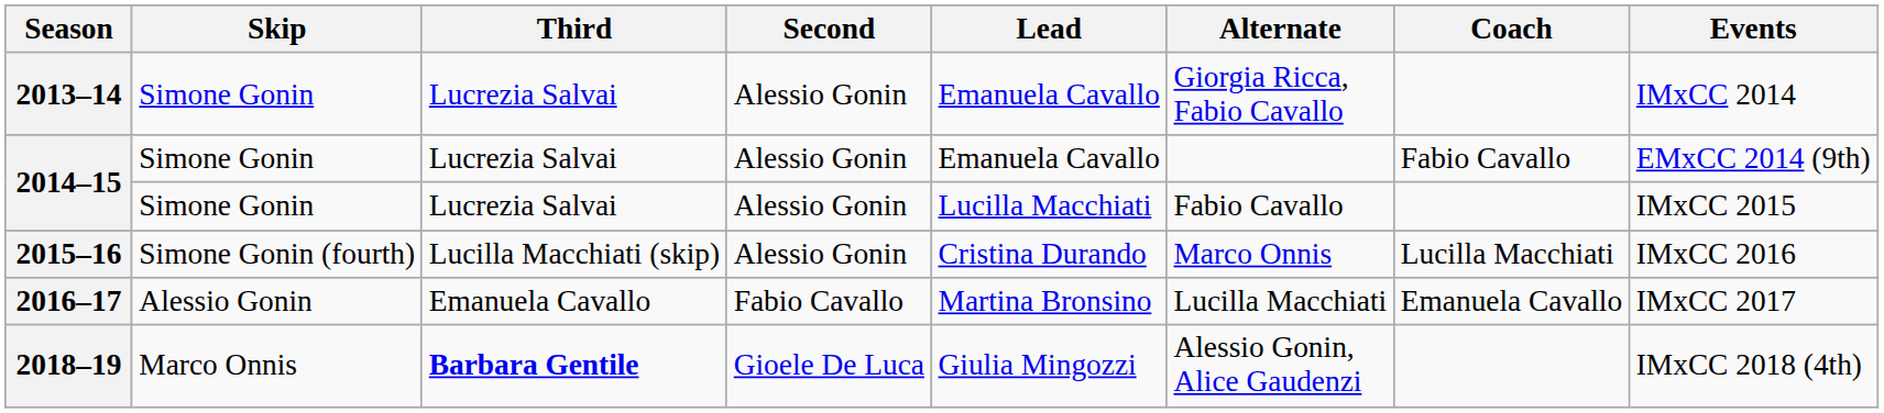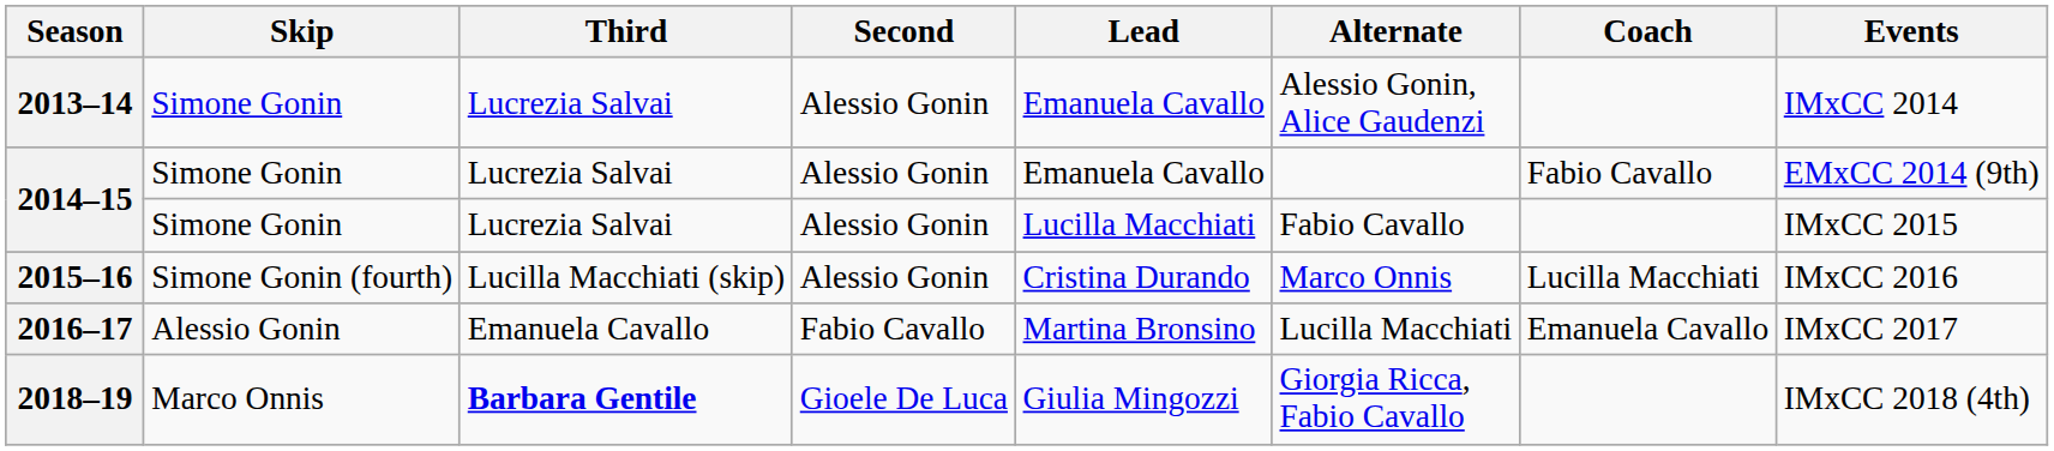2013–14 | Alternate: Giorgia Ricca, Fabio Cavallo -> Alessio Gonin, Alice Gaudenzi
2018–19 | Alternate: Alessio Gonin, Alice Gaudenzi -> Giorgia Ricca, Fabio Cavallo
